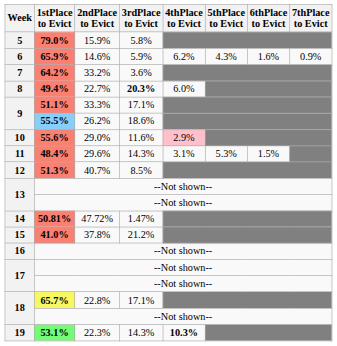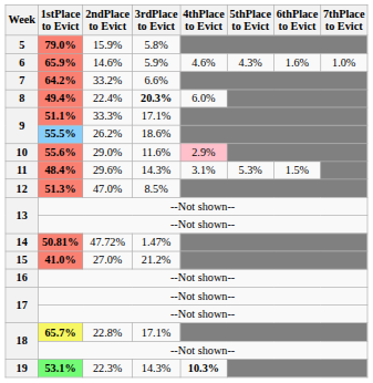6 | 4thPlace to Evict: 6.2% -> 4.6%
6 | 7thPlace to Evict: 0.9% -> 1.0%
7 | 3rdPlace to Evict: 3.6% -> 6.6%
8 | 2ndPlace to Evict: 22.7% -> 22.4%
12 | 2ndPlace to Evict: 40.7% -> 47.0%
15 | 2ndPlace to Evict: 37.8% -> 27.0%
